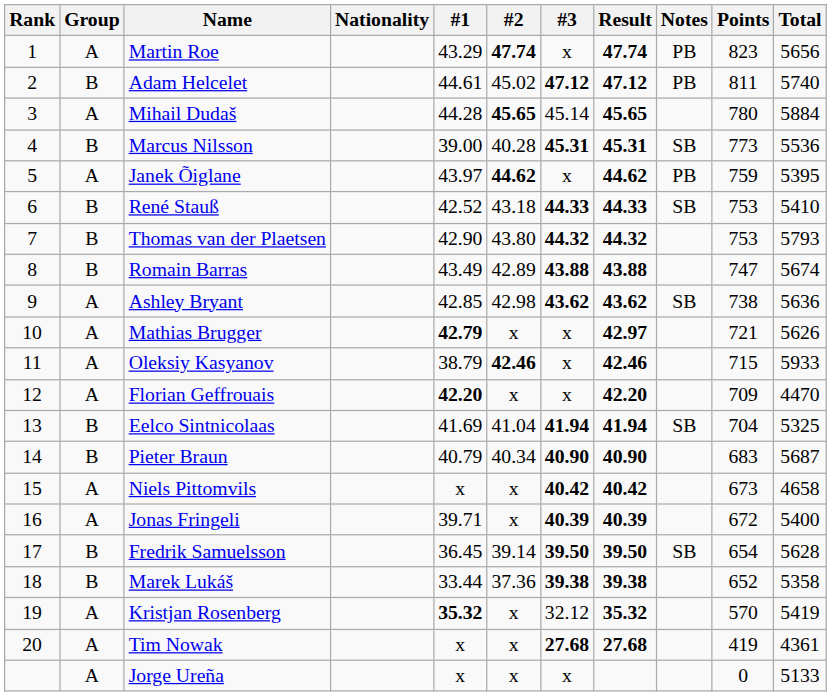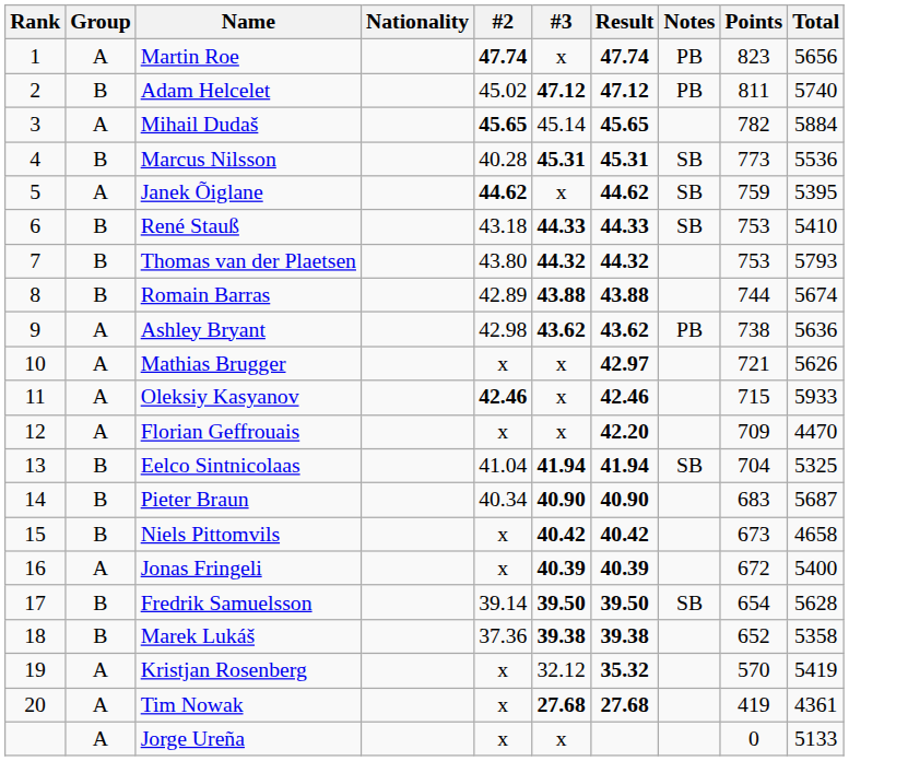- column: #1 | 43.29 | 44.61 | 44.28 | 39.00 | 43.97 | 42.52 | 42.90 | 43.49 | 42.85 | 42.79 | 38.79 | 42.20 | 41.69 | 40.79 | x | 39.71 | 36.45 | 33.44 | 35.32 | x | x
Mihail Dudaš | Points: 780 -> 782
Janek Õiglane | Notes: PB -> SB
Romain Barras | Points: 747 -> 744
Ashley Bryant | Notes: SB -> PB
Niels Pittomvils | Group: A -> B
